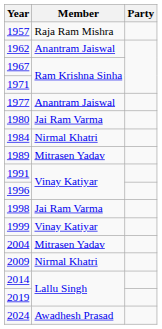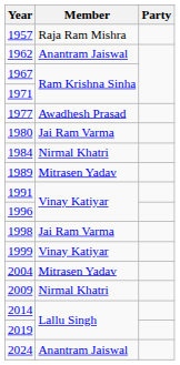1977 | Member: Anantram Jaiswal -> Awadhesh Prasad
2024 | Member: Awadhesh Prasad -> Anantram Jaiswal
